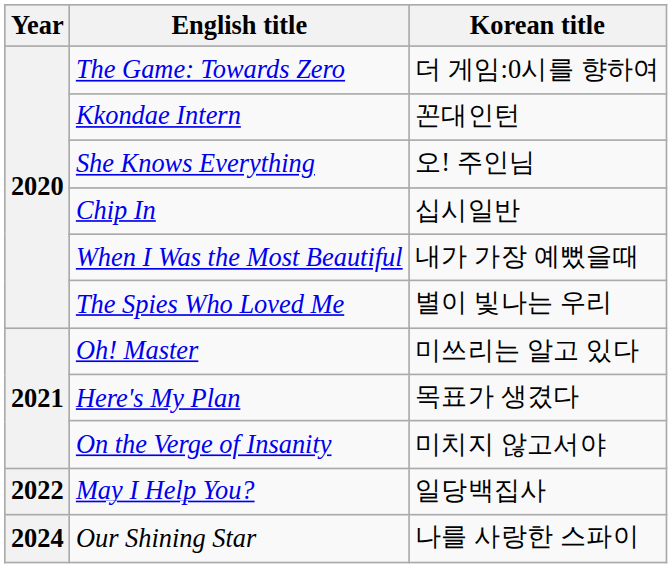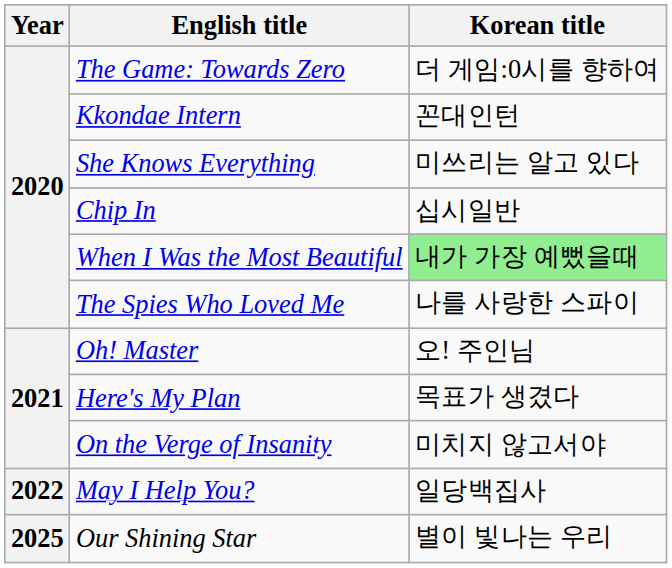She Knows Everything | Korean title: 오! 주인님 -> 미쓰리는 알고 있다
When I Was the Most Beautiful | Korean title: no background -> lightgreen background
The Spies Who Loved Me | Korean title: 별이 빛나는 우리 -> 나를 사랑한 스파이
Oh! Master | Korean title: 미쓰리는 알고 있다 -> 오! 주인님
Our Shining Star | Year: 2024 -> 2025
Our Shining Star | Korean title: 나를 사랑한 스파이 -> 별이 빛나는 우리
